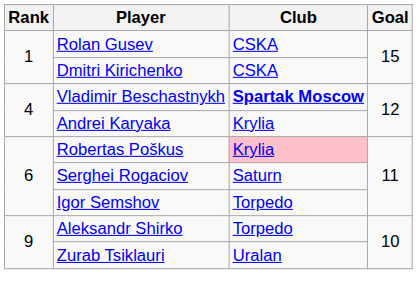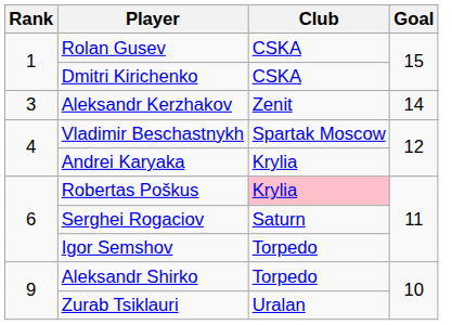+ row: 3 | Aleksandr Kerzhakov | Zenit | 14
Vladimir Beschastnykh | Club: bold -> normal
